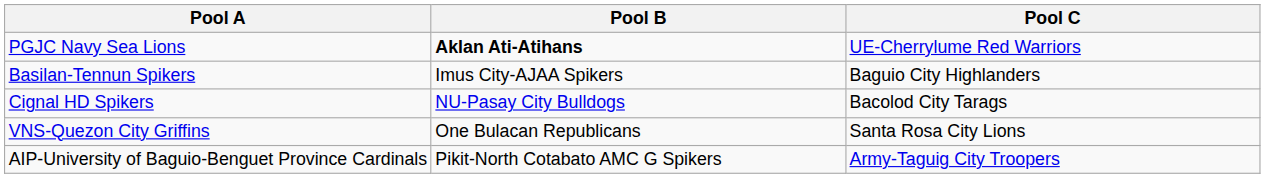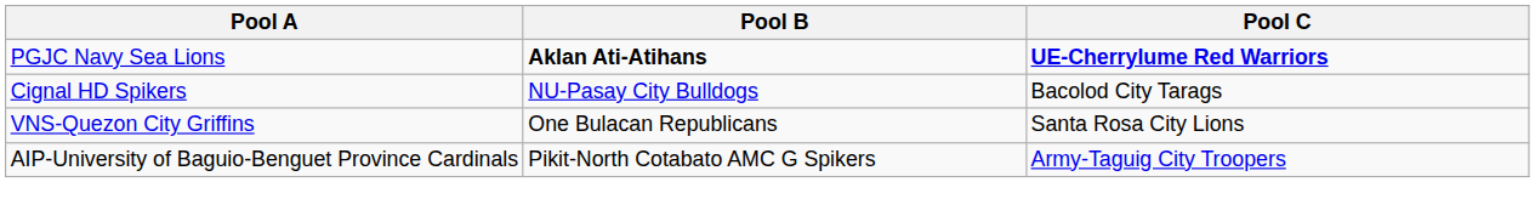PGJC Navy Sea Lions | Pool C: normal -> bold
- row: Basilan-Tennun Spikers | Imus City-AJAA Spikers | Baguio City Highlanders
